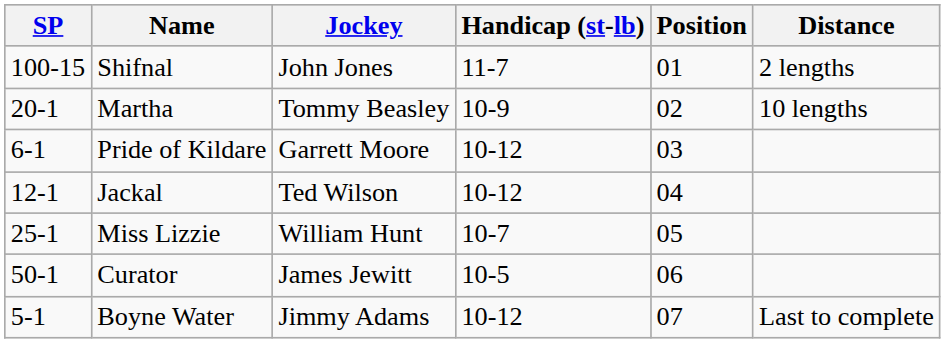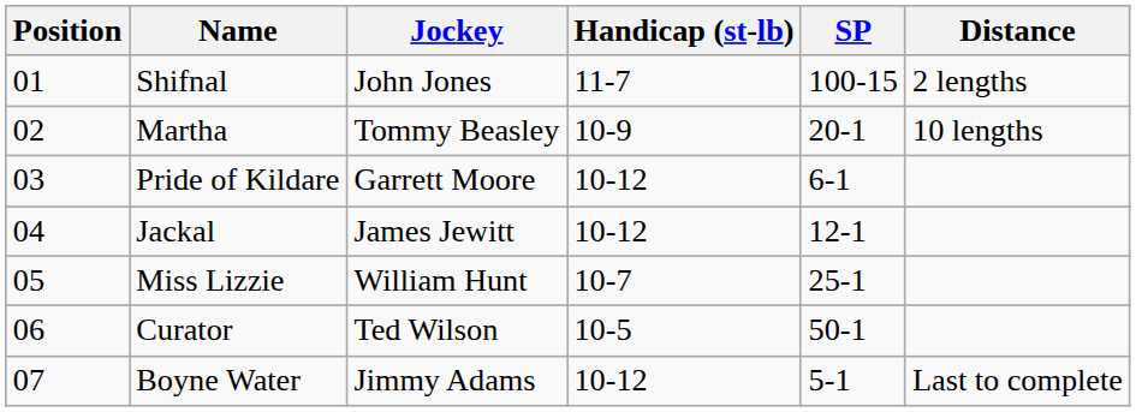columns swapped: Position <-> SP
Jackal | Jockey: Ted Wilson -> James Jewitt
Curator | Jockey: James Jewitt -> Ted Wilson
